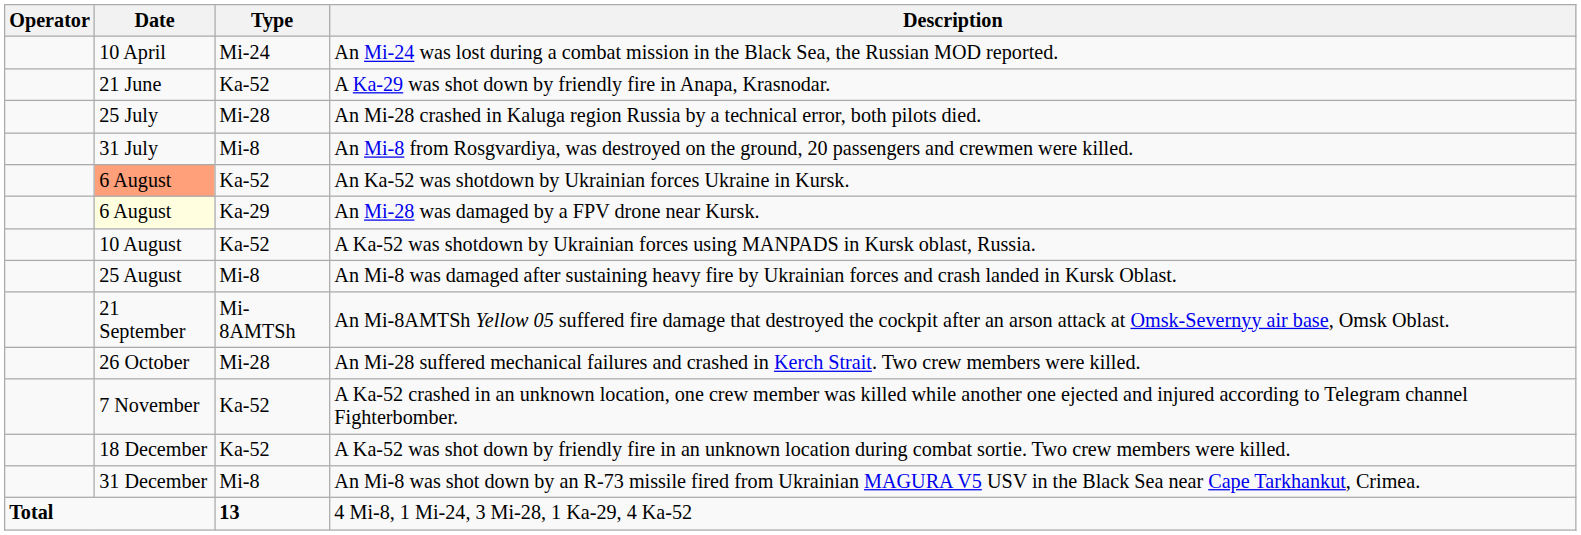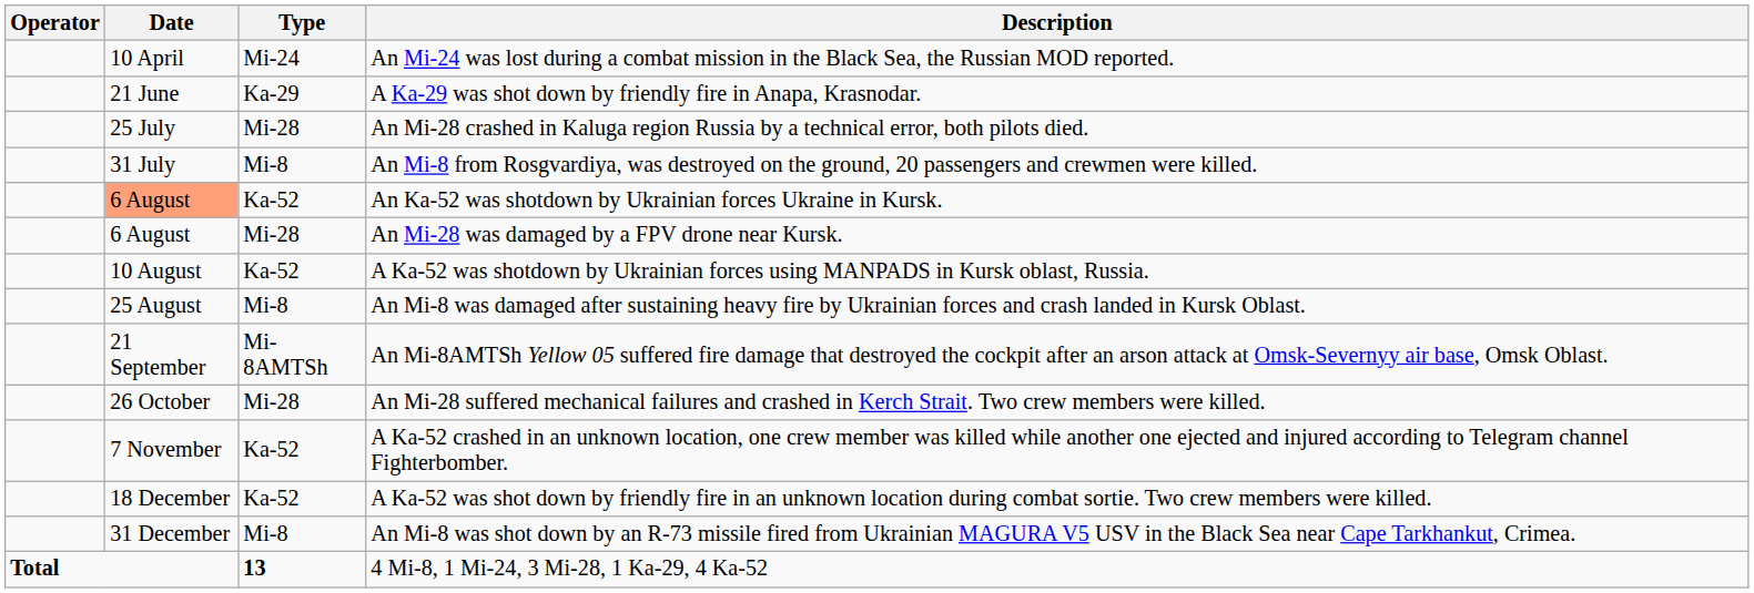A Ka-29 was shot down by friendly fire in Anapa, Krasnodar. | Type: Ka-52 -> Ka-29
An Mi-28 was damaged by a FPV drone near Kursk. | Date: lightyellow background -> no background
An Mi-28 was damaged by a FPV drone near Kursk. | Type: Ka-29 -> Mi-28
